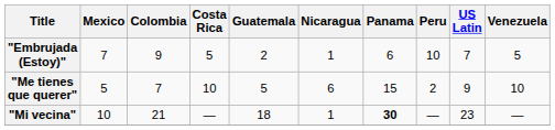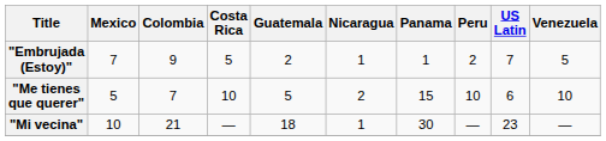"Embrujada (Estoy)" | Panama: 6 -> 1
"Embrujada (Estoy)" | Peru: 10 -> 2
"Me tienes que querer" | Nicaragua: 6 -> 2
"Me tienes que querer" | Peru: 2 -> 10
"Me tienes que querer" | US Latin: 9 -> 6
"Mi vecina" | Panama: bold -> normal
